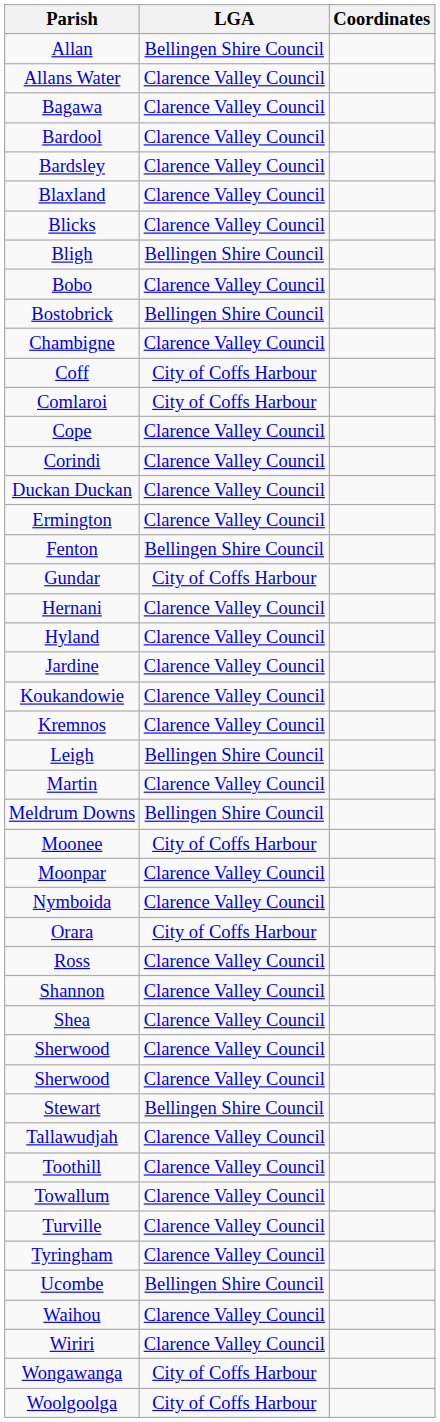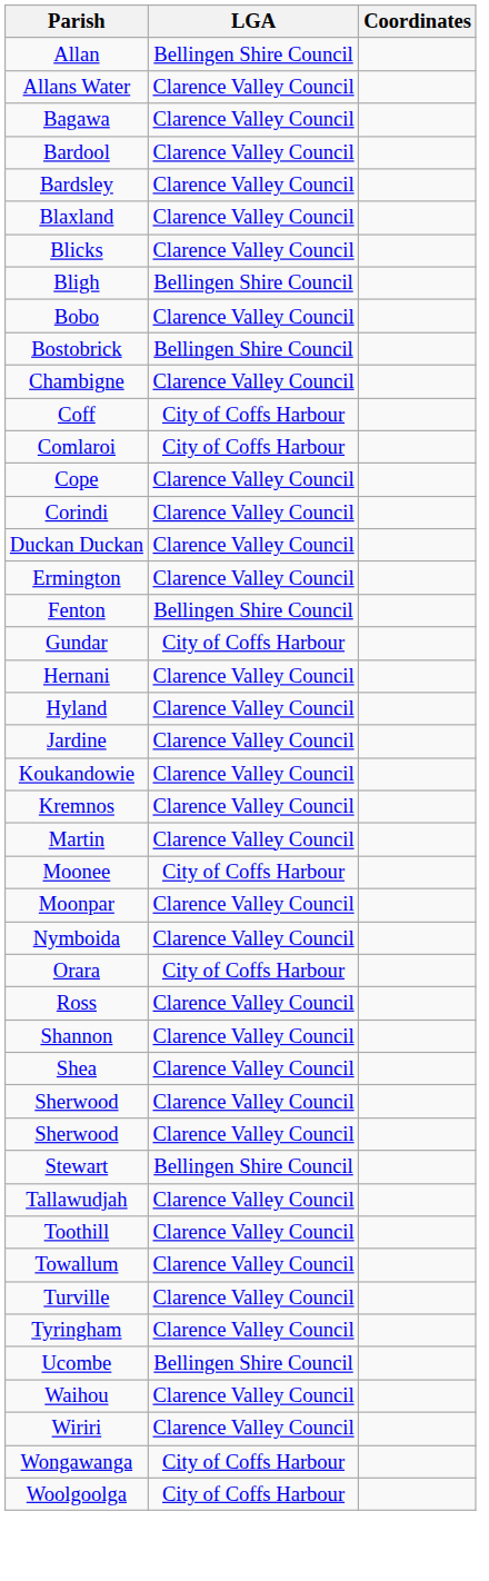- row: Leigh | Bellingen Shire Council
- row: Meldrum Downs | Bellingen Shire Council
